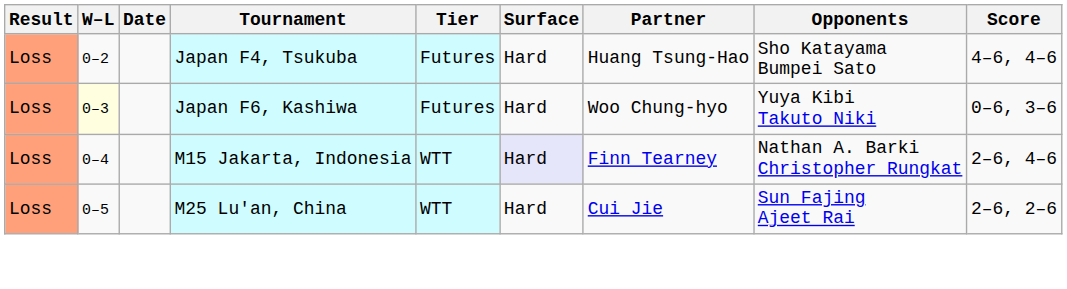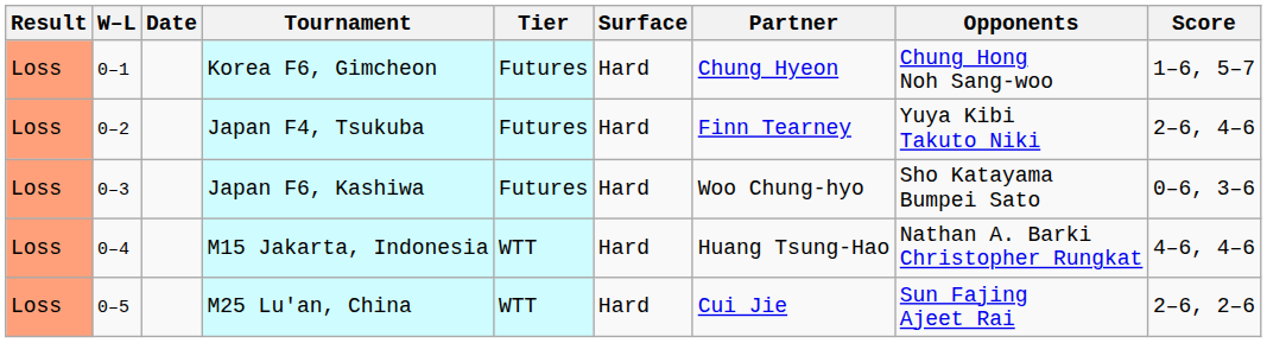+ row: Loss | 0–1 | Korea F6, Gimcheon | Futures | Hard | Chung Hyeon | Chung Hong Noh Sang-woo | 1–6, 5–7
Japan F4, Tsukuba | Partner: Huang Tsung-Hao -> Finn Tearney
Japan F4, Tsukuba | Opponents: Sho Katayama Bumpei Sato -> Yuya Kibi Takuto Niki
Japan F4, Tsukuba | Score: 4–6, 4–6 -> 2–6, 4–6
Japan F6, Kashiwa | W–L: lightyellow background -> no background
Japan F6, Kashiwa | Opponents: Yuya Kibi Takuto Niki -> Sho Katayama Bumpei Sato
M15 Jakarta, Indonesia | Surface: lavender background -> no background
M15 Jakarta, Indonesia | Partner: Finn Tearney -> Huang Tsung-Hao
M15 Jakarta, Indonesia | Score: 2–6, 4–6 -> 4–6, 4–6
